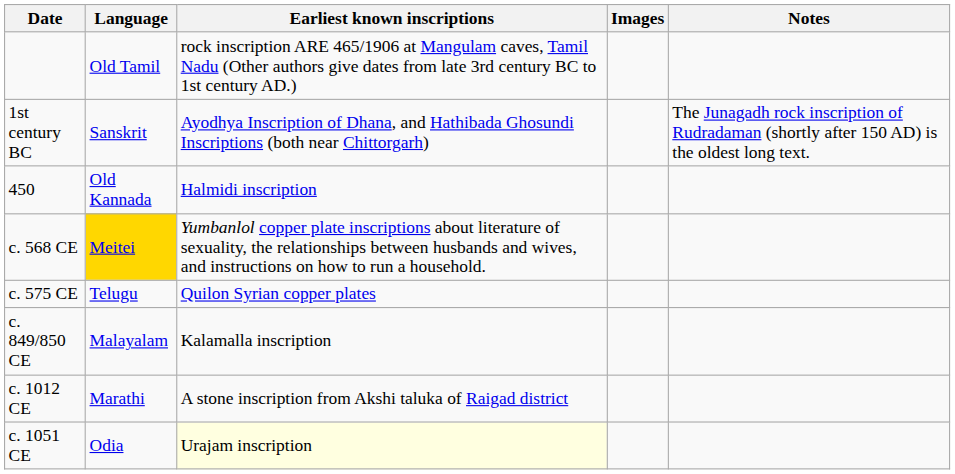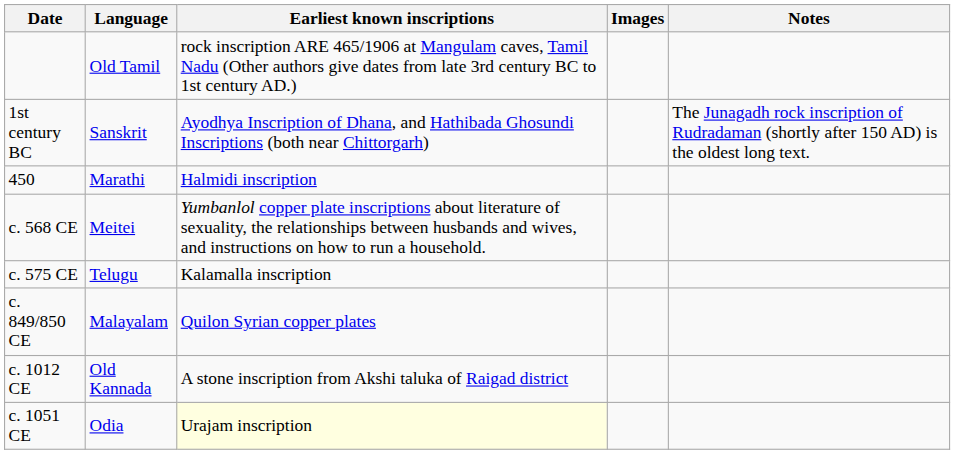450 | Language: Old Kannada -> Marathi
c. 568 CE | Language: gold background -> no background
c. 575 CE | Earliest known inscriptions: Quilon Syrian copper plates -> Kalamalla inscription
c. 849/850 CE | Earliest known inscriptions: Kalamalla inscription -> Quilon Syrian copper plates
c. 1012 CE | Language: Marathi -> Old Kannada
